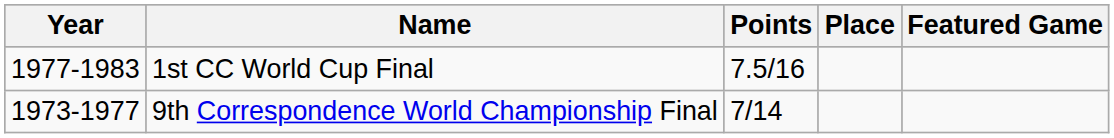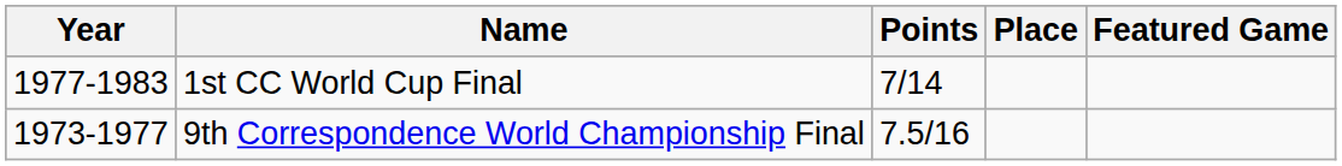1st CC World Cup Final | Points: 7.5/16 -> 7/14
9th Correspondence World Championship Final | Points: 7/14 -> 7.5/16
